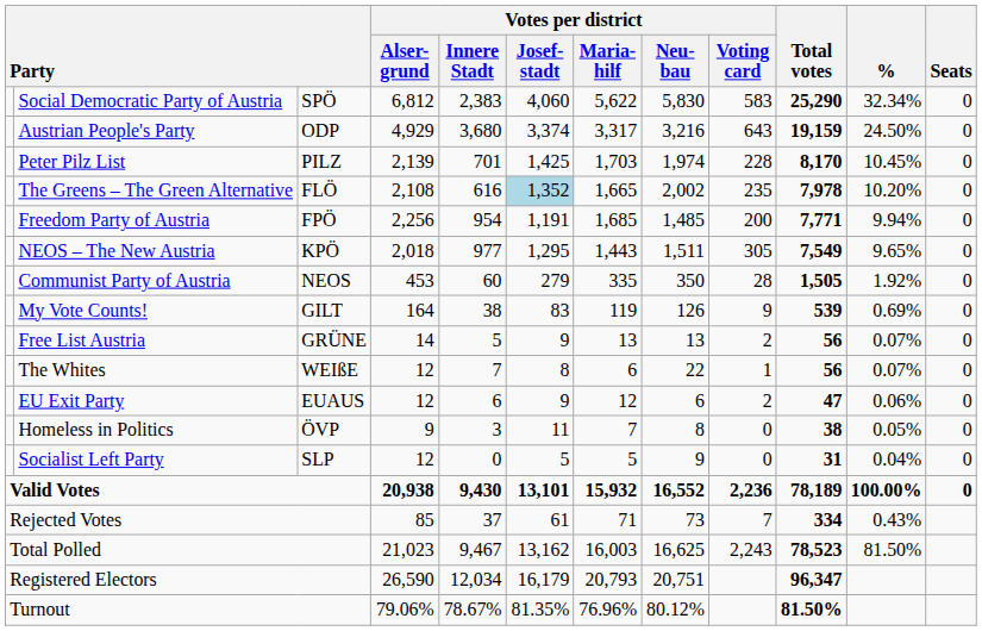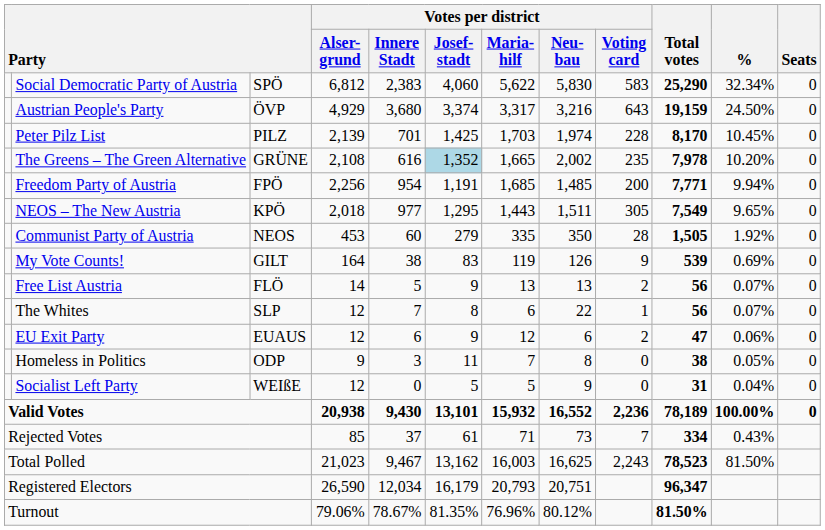Austrian People's Party | column 3: ODP -> ÖVP
The Greens – The Green Alternative | column 3: FLÖ -> GRÜNE
Free List Austria | column 3: GRÜNE -> FLÖ
The Whites | column 3: WEIßE -> SLP
Homeless in Politics | column 3: ÖVP -> ODP
Socialist Left Party | column 3: SLP -> WEIßE
